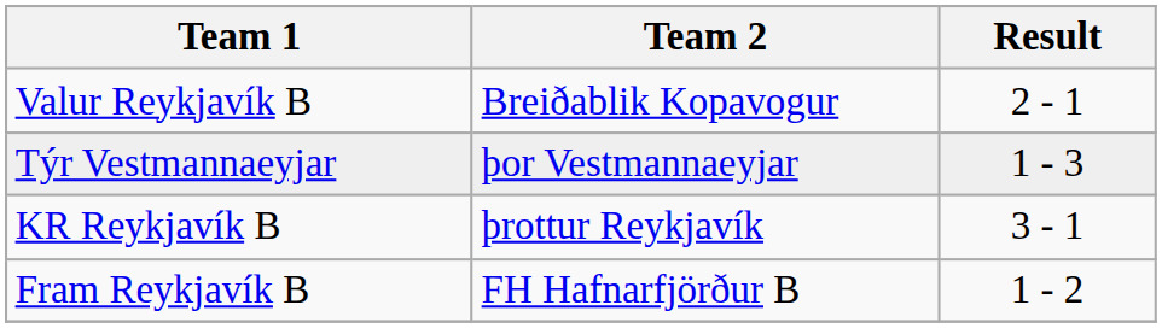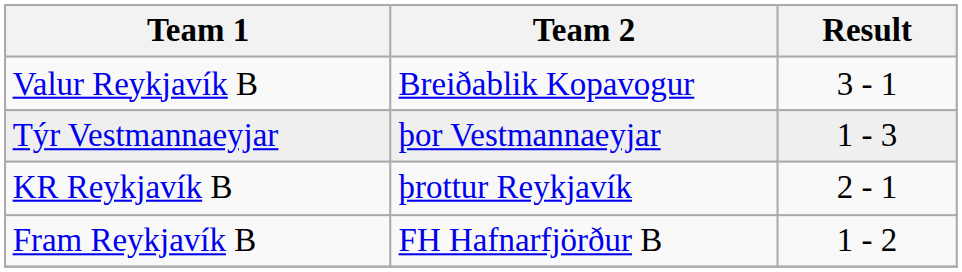Valur Reykjavík B | Result: 2 - 1 -> 3 - 1
KR Reykjavík B | Result: 3 - 1 -> 2 - 1
